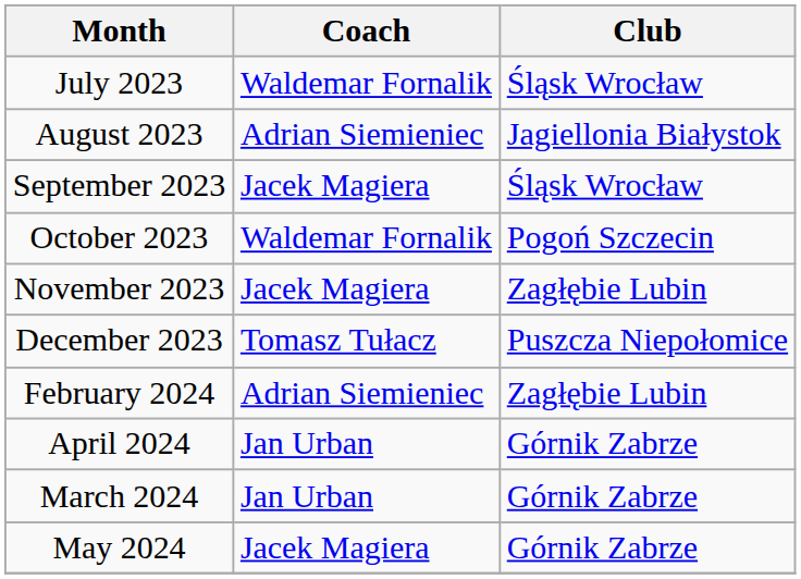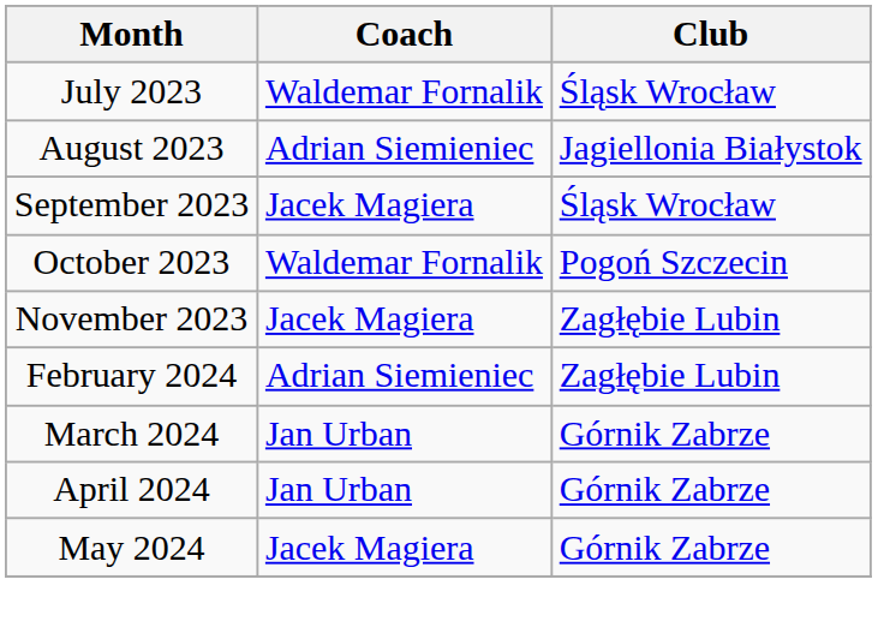- row: December 2023 | Tomasz Tułacz | Puszcza Niepołomice
rows swapped: March 2024 <-> April 2024
